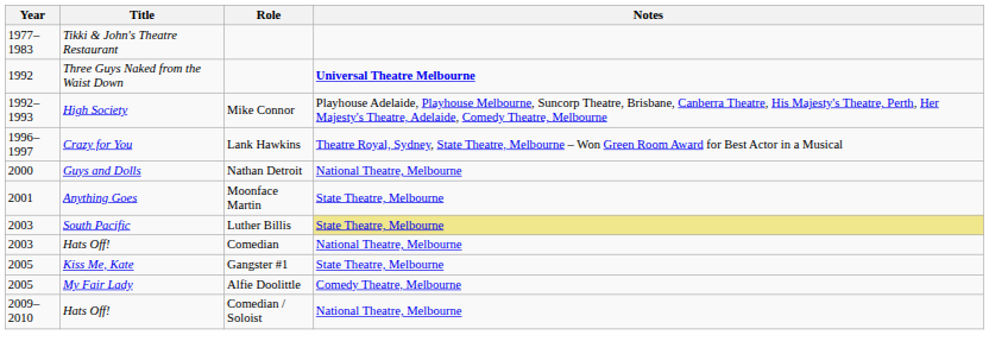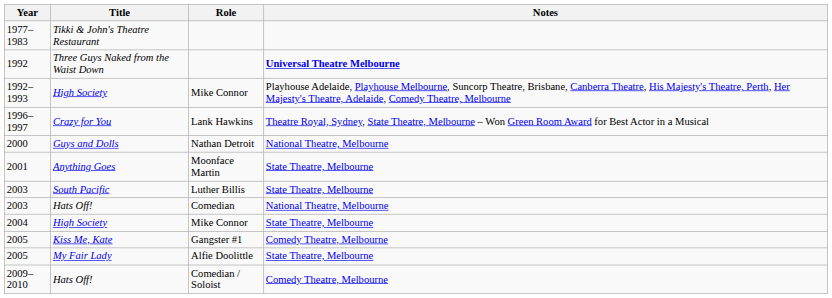2003 / South Pacific | Notes: khaki background -> no background
+ row: 2004 | High Society | Mike Connor | State Theatre, Melbourne
2005 / Kiss Me, Kate | Notes: State Theatre, Melbourne -> Comedy Theatre, Melbourne
2005 / My Fair Lady | Notes: Comedy Theatre, Melbourne -> State Theatre, Melbourne
2009–2010 | Notes: National Theatre, Melbourne -> Comedy Theatre, Melbourne
